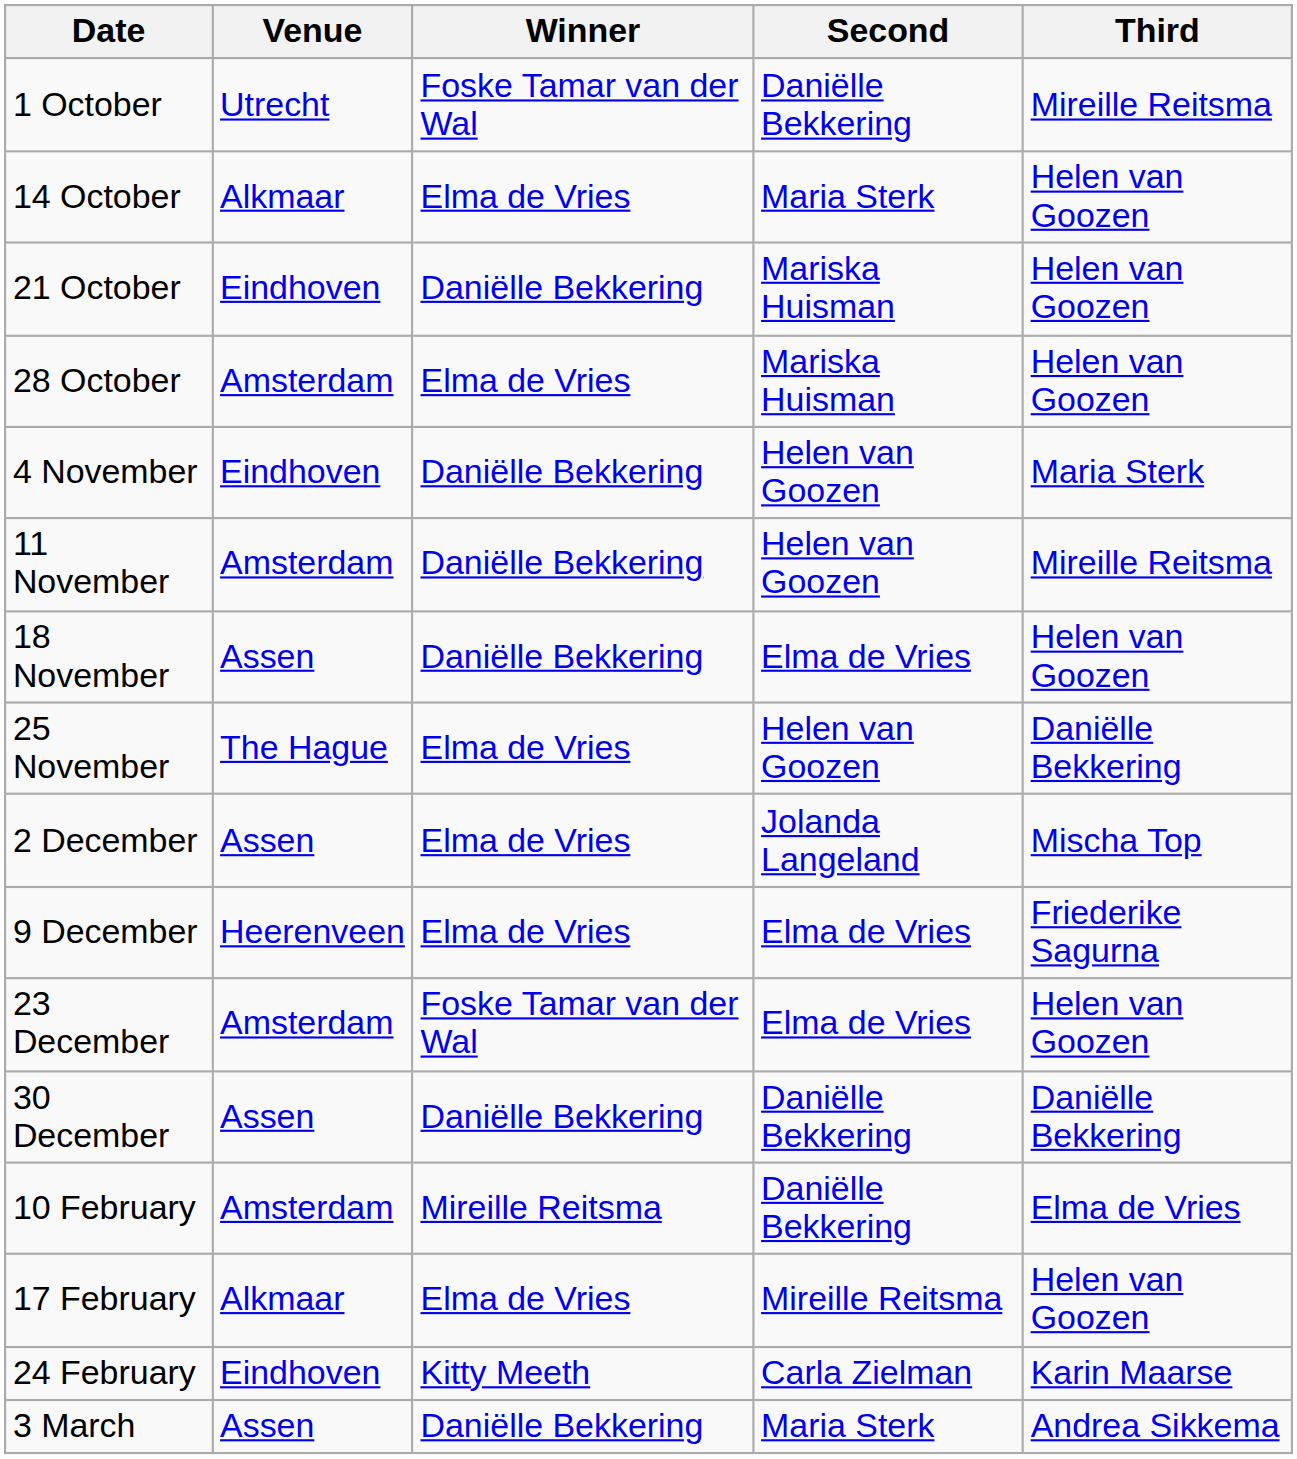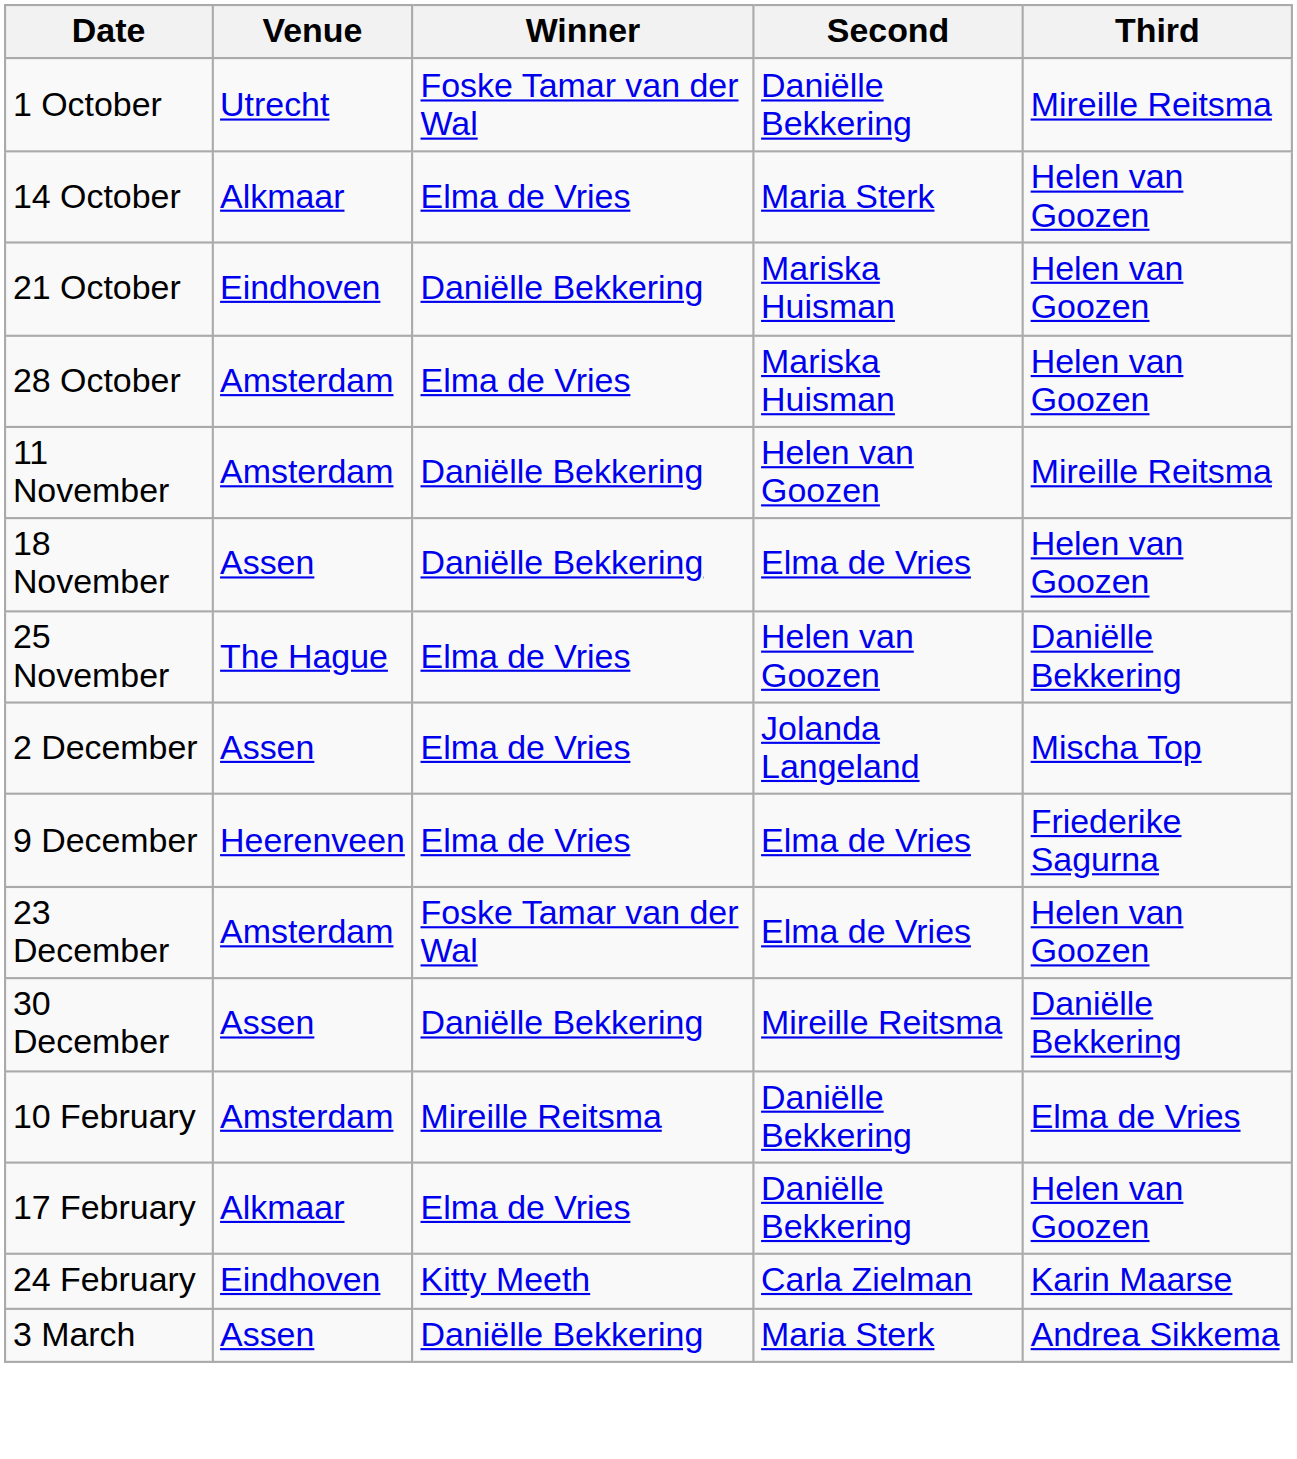- row: 4 November | Eindhoven | Daniëlle Bekkering | Helen van Goozen | Maria Sterk
30 December | Second: Daniëlle Bekkering -> Mireille Reitsma
17 February | Second: Mireille Reitsma -> Daniëlle Bekkering
